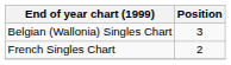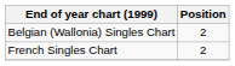Belgian (Wallonia) Singles Chart | Position: 3 -> 2
